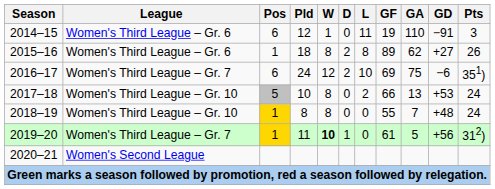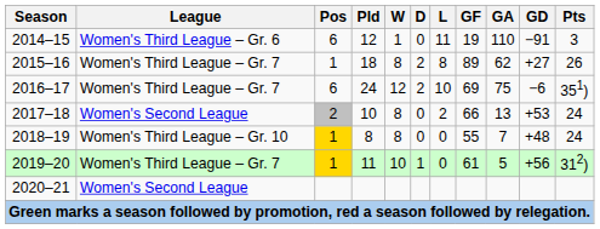2015–16 | League: Women's Third League – Gr. 6 -> Women's Third League – Gr. 7
2017–18 | League: Women's Third League – Gr. 10 -> Women's Second League
2017–18 | Pos: 5 -> 2
2019–20 | W: bold -> normal
